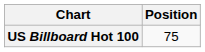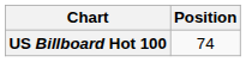US Billboard Hot 100 | Position: 75 -> 74
